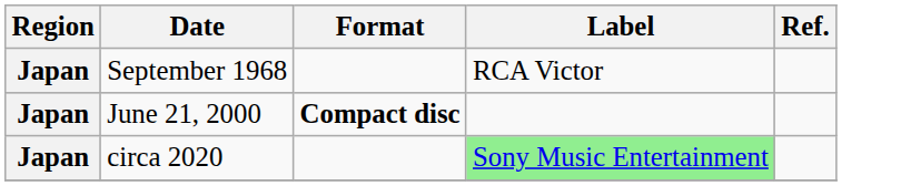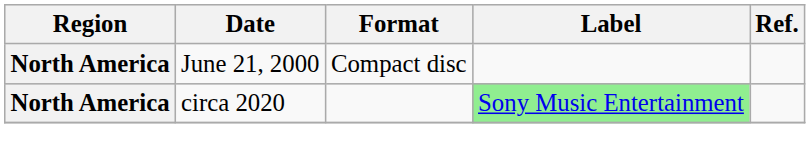- row: Japan | September 1968 | RCA Victor
June 21, 2000 | Region: Japan -> North America
June 21, 2000 | Format: bold -> normal
circa 2020 | Region: Japan -> North America
